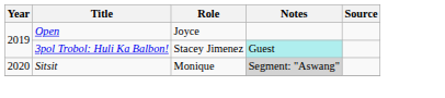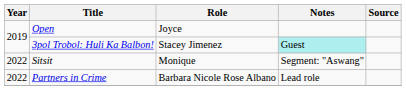Sitsit | Year: 2020 -> 2022
Sitsit | Notes: lightgrey background -> no background
+ row: 2022 | Partners in Crime | Barbara Nicole Rose Albano | Lead role
